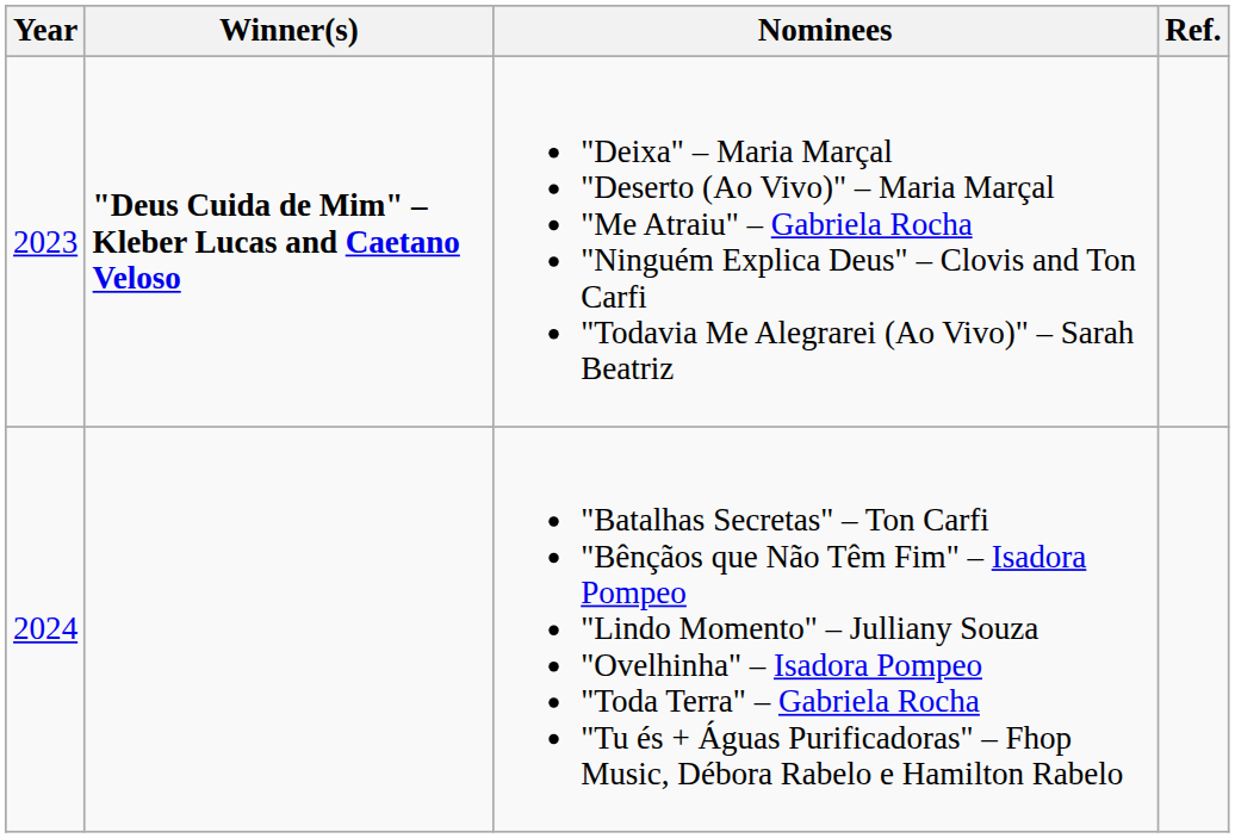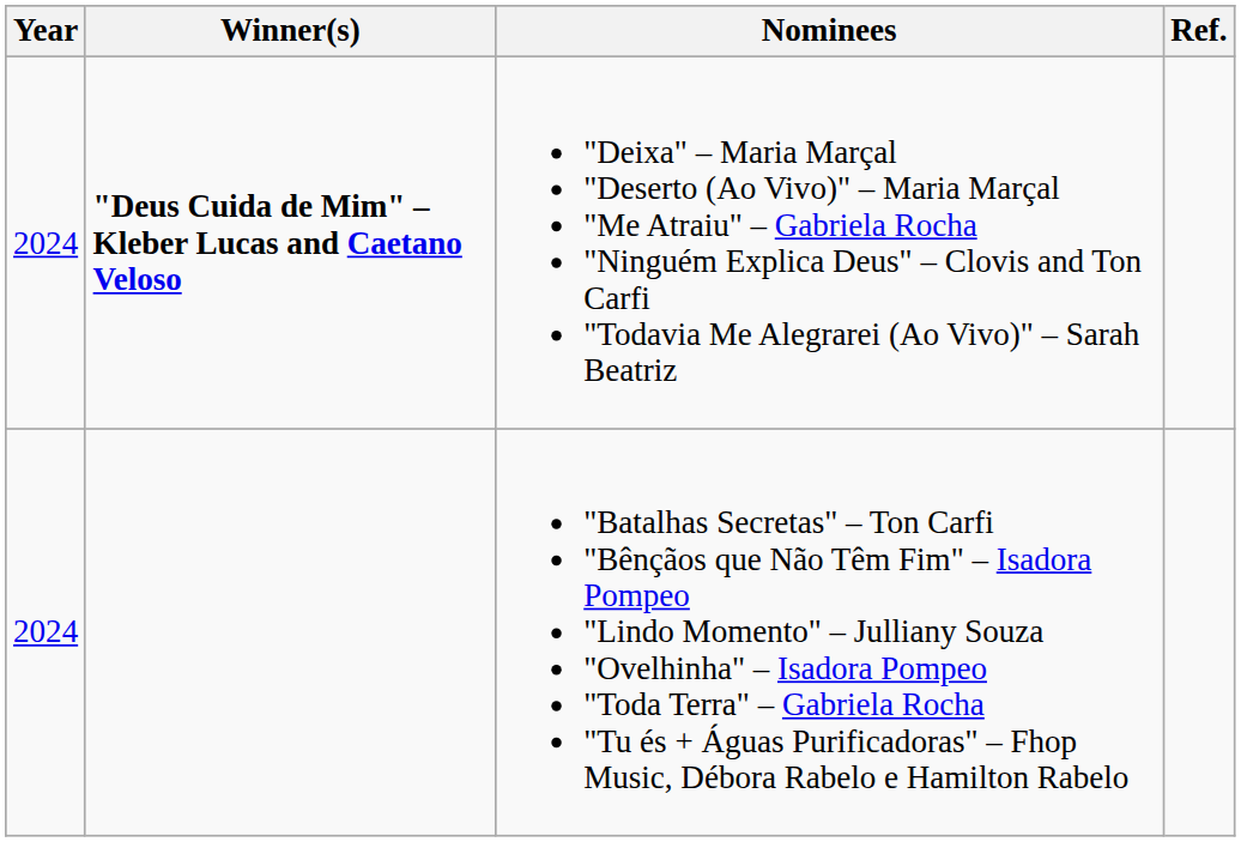"Deus Cuida de Mim" – Kleber Lucas and Caetano Veloso | Year: 2023 -> 2024
